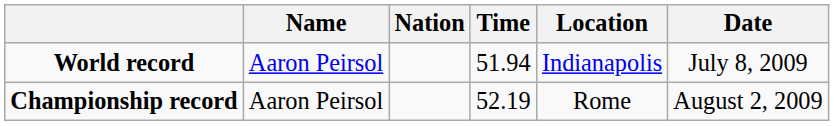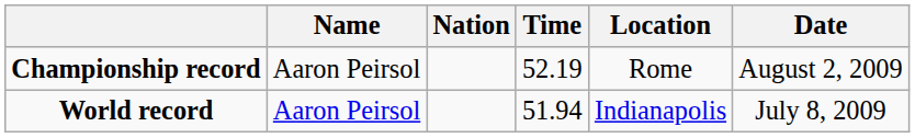rows swapped: World record <-> Championship record
